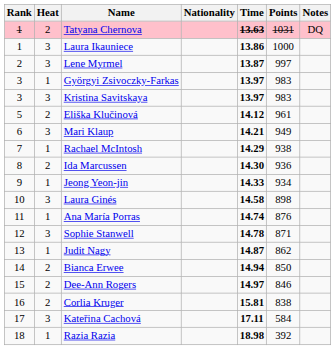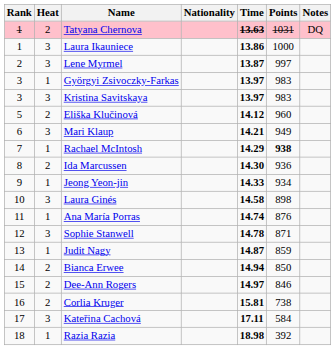Eliška Klučinová | Points: 961 -> 960
Rachael McIntosh | Points: normal -> bold
Judit Nagy | Points: 862 -> 859
Corlia Kruger | Points: 838 -> 738
